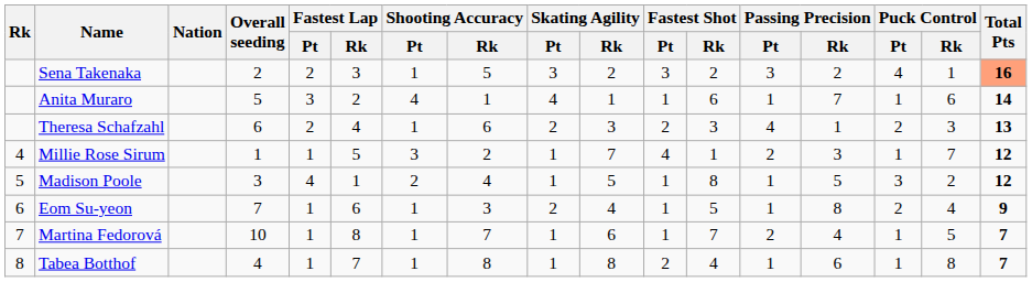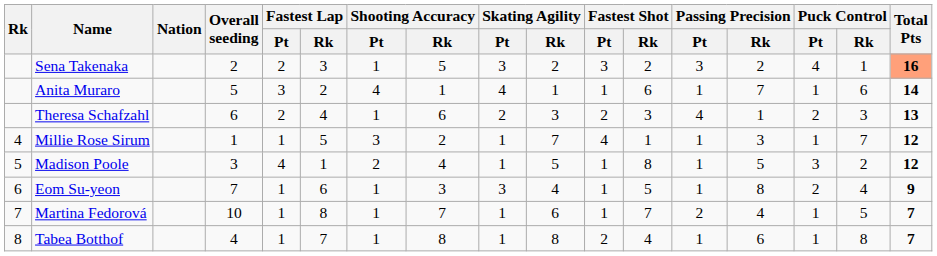Millie Rose Sirum | Passing Precision / Pt: 2 -> 1
Eom Su-yeon | Skating Agility / Pt: 2 -> 3
